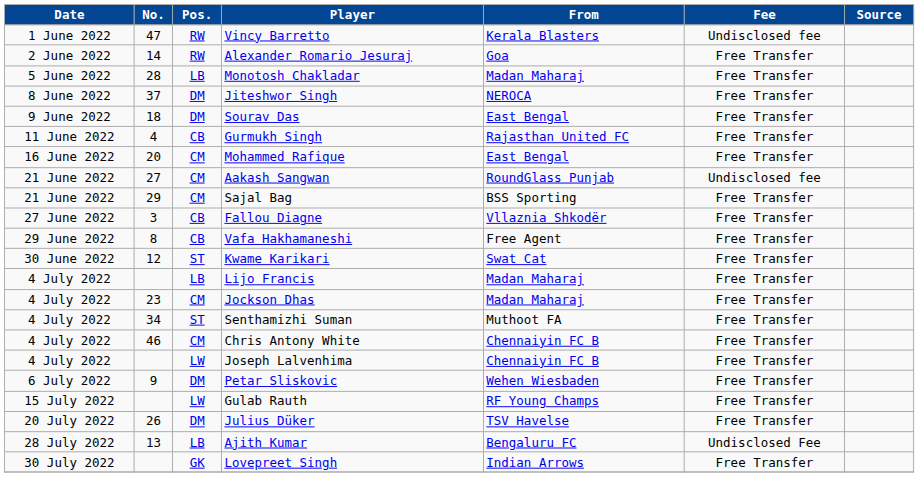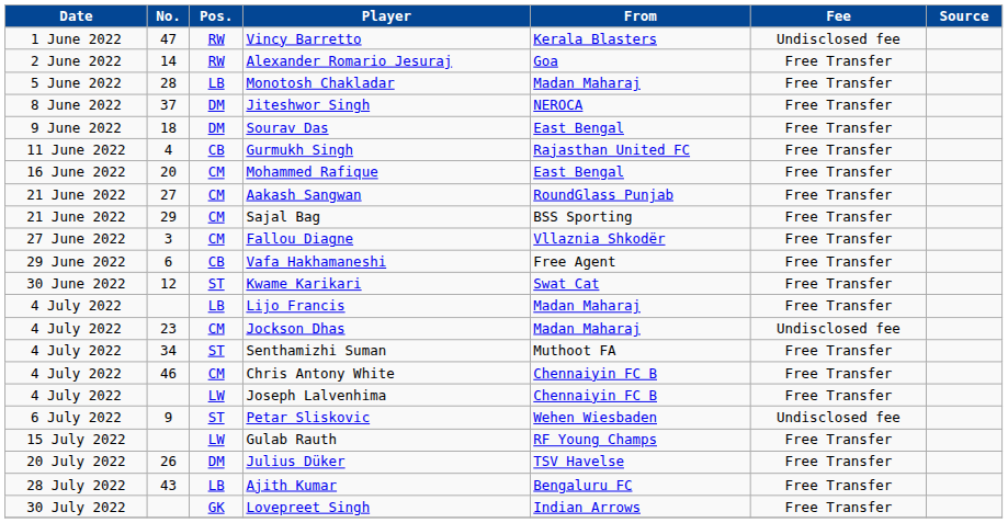Aakash Sangwan | Fee: Undisclosed fee -> Free Transfer
Fallou Diagne | Pos.: CB -> CM
Vafa Hakhamaneshi | No.: 8 -> 6
Jockson Dhas | Fee: Free Transfer -> Undisclosed fee
Petar Sliskovic | Pos.: DM -> ST
Petar Sliskovic | Fee: Free Transfer -> Undisclosed fee
Ajith Kumar | No.: 13 -> 43
Ajith Kumar | Fee: Undisclosed Fee -> Free Transfer
